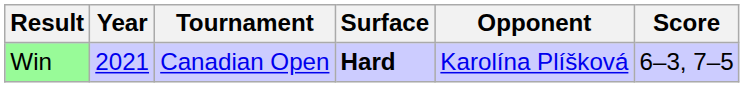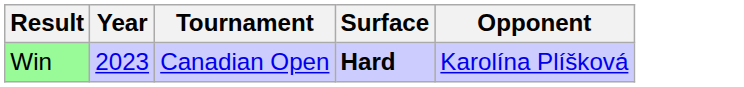- column: Score | 6–3, 7–5
Win | Year: 2021 -> 2023
